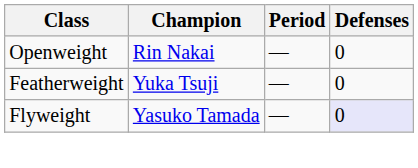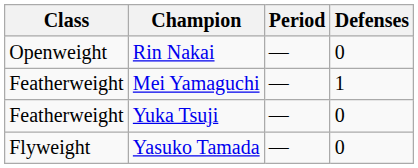+ row: Featherweight | Mei Yamaguchi | — | 1
Yasuko Tamada | Defenses: lavender background -> no background
